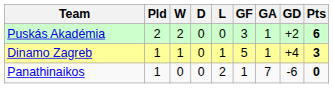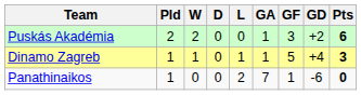columns swapped: GF <-> GA
